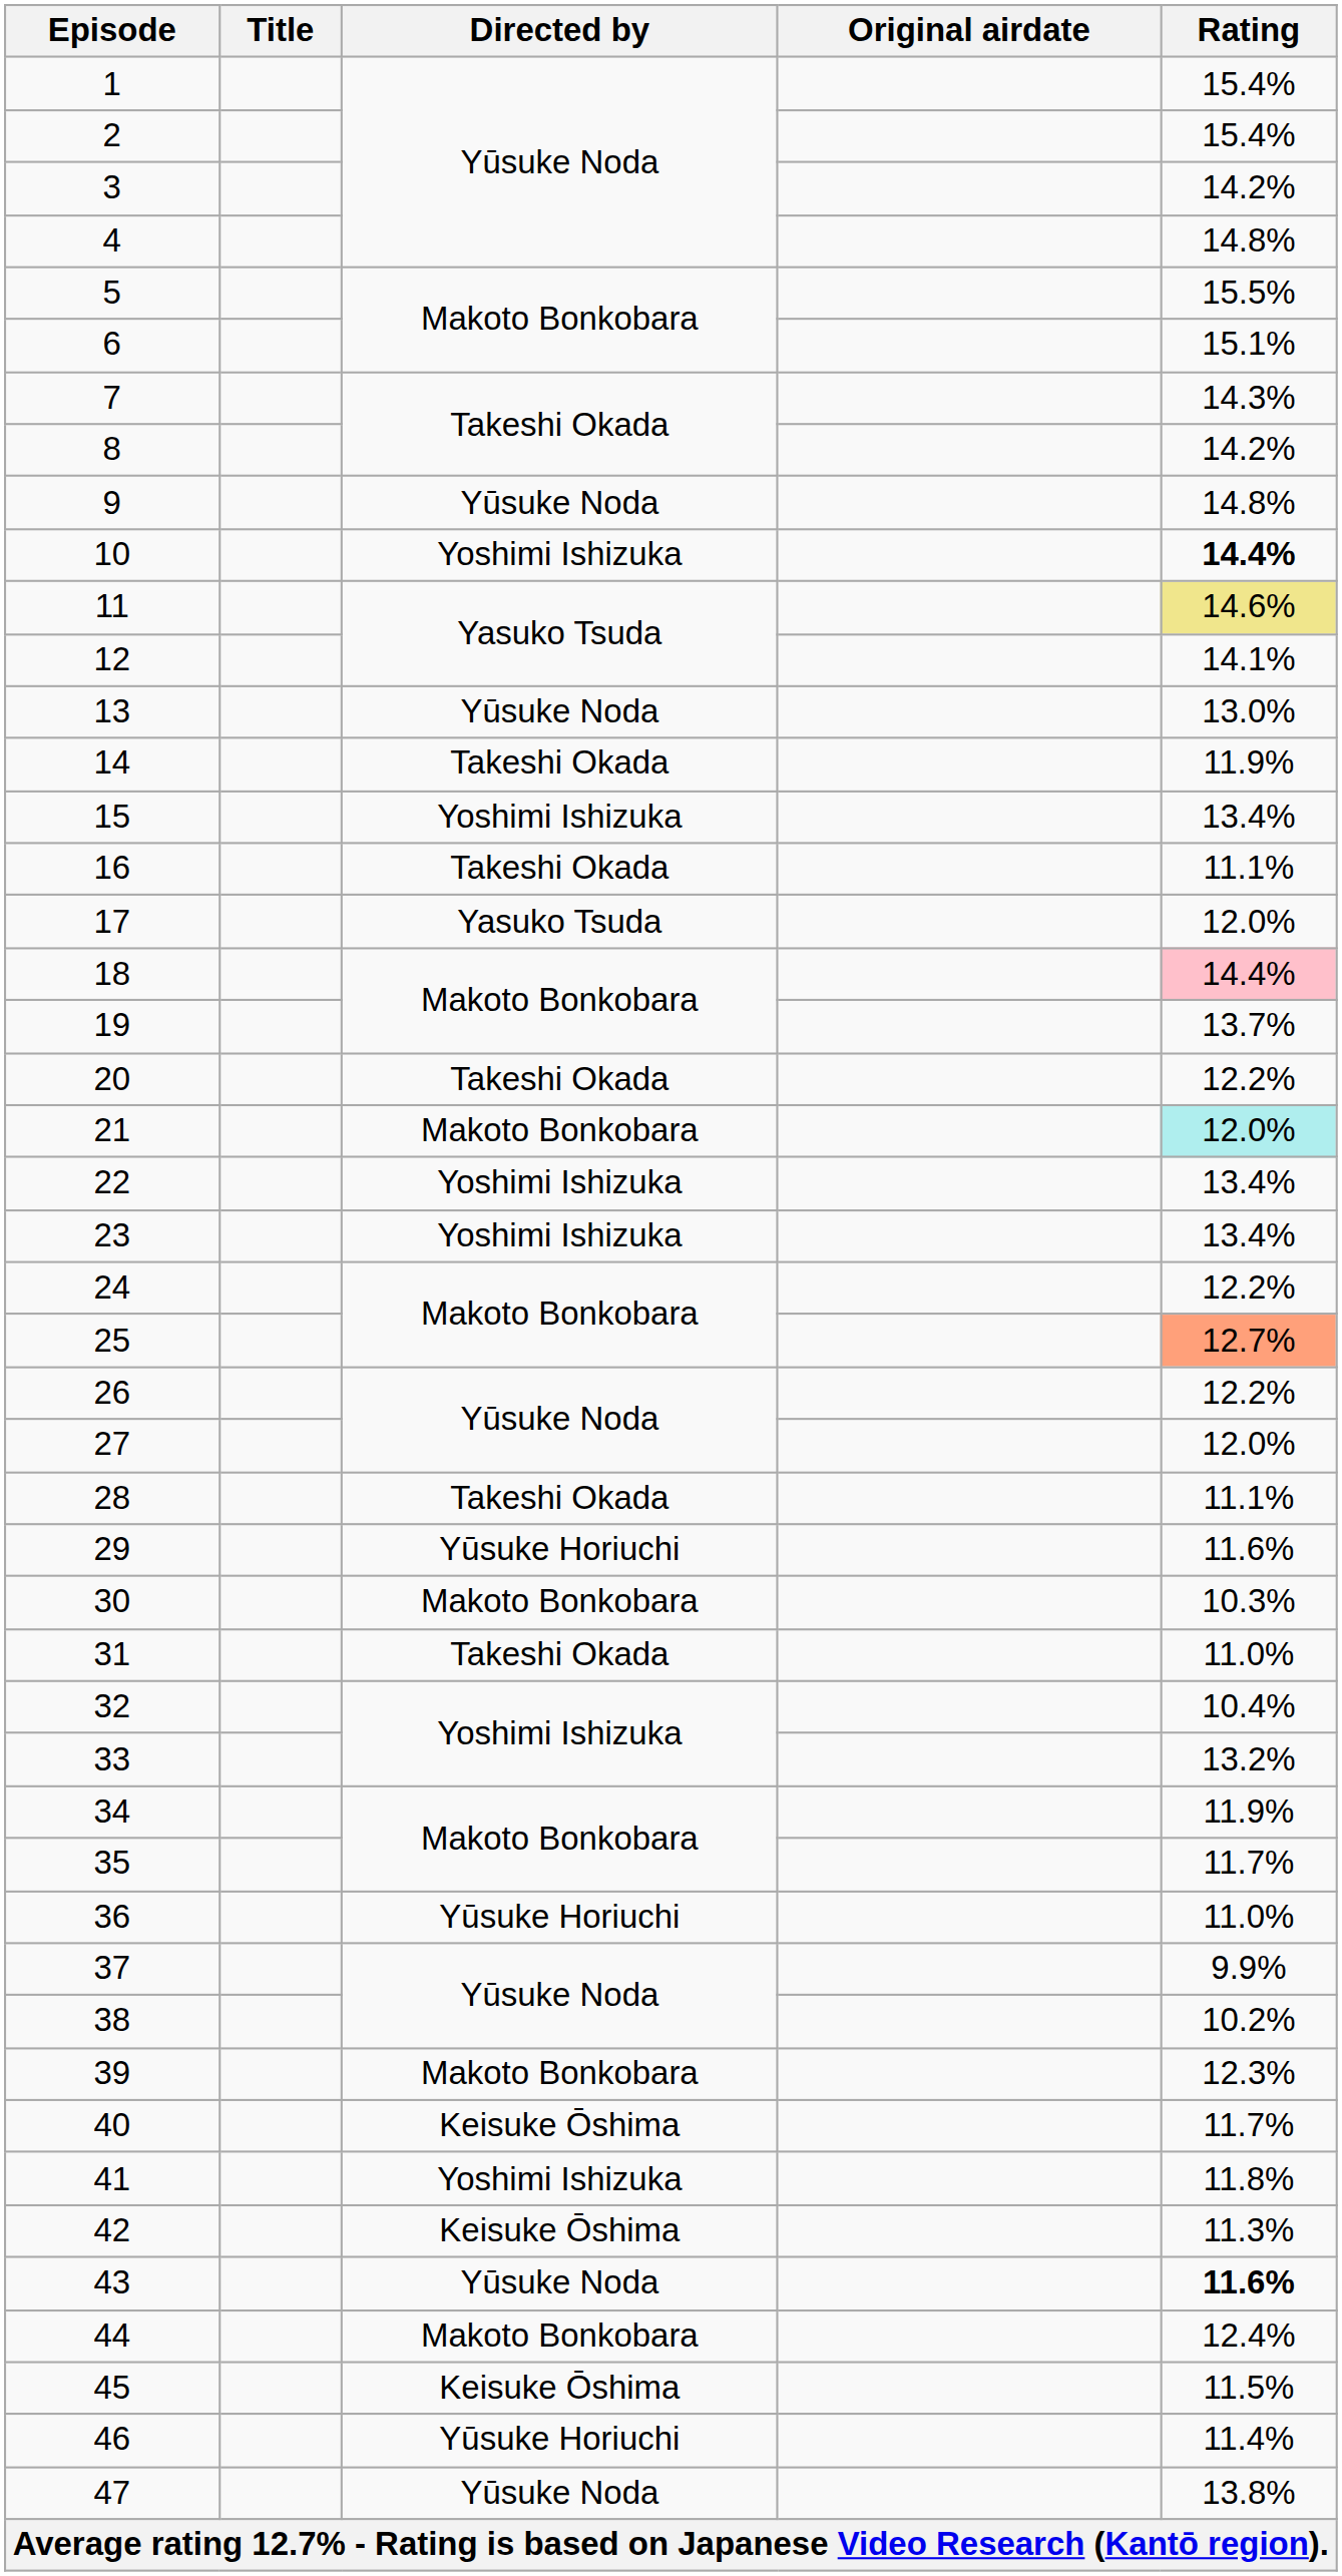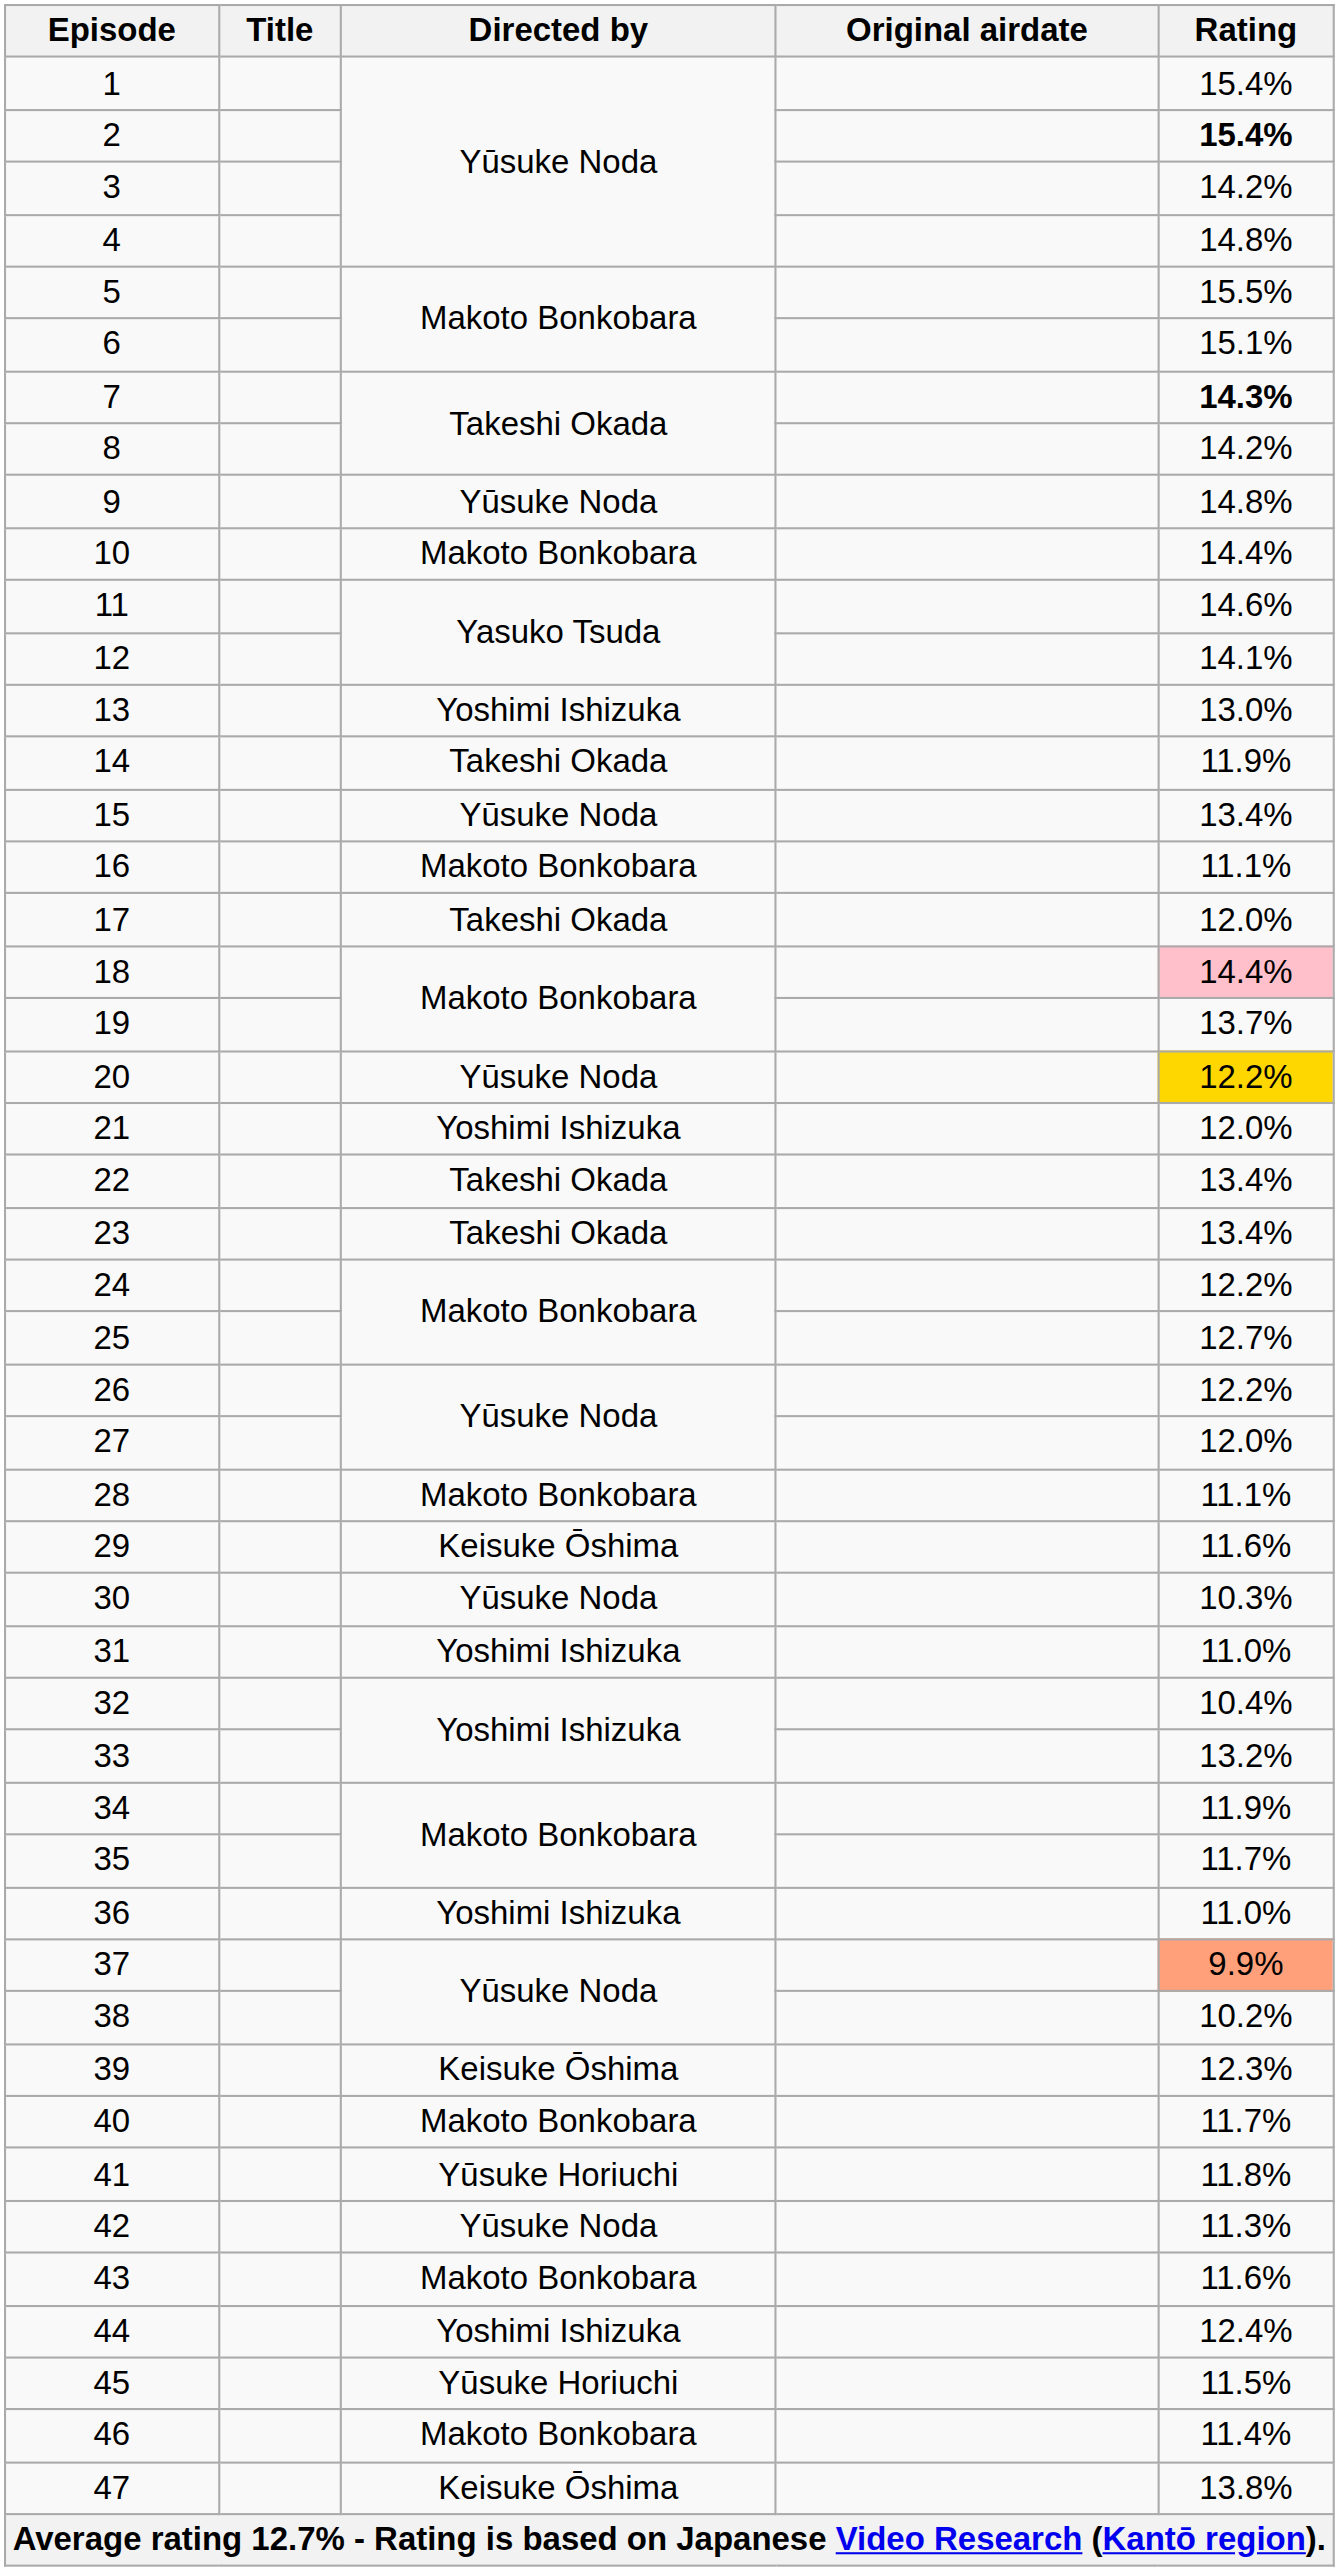2 | Rating: normal -> bold
7 | Rating: normal -> bold
10 | Directed by: Yoshimi Ishizuka -> Makoto Bonkobara
10 | Rating: bold -> normal
11 | Rating: khaki background -> no background
13 | Directed by: Yūsuke Noda -> Yoshimi Ishizuka
15 | Directed by: Yoshimi Ishizuka -> Yūsuke Noda
16 | Directed by: Takeshi Okada -> Makoto Bonkobara
17 | Directed by: Yasuko Tsuda -> Takeshi Okada
20 | Directed by: Takeshi Okada -> Yūsuke Noda
20 | Rating: no background -> gold background
21 | Directed by: Makoto Bonkobara -> Yoshimi Ishizuka
21 | Rating: paleturquoise background -> no background
22 | Directed by: Yoshimi Ishizuka -> Takeshi Okada
23 | Directed by: Yoshimi Ishizuka -> Takeshi Okada
25 | Rating: lightsalmon background -> no background
28 | Directed by: Takeshi Okada -> Makoto Bonkobara
29 | Directed by: Yūsuke Horiuchi -> Keisuke Ōshima
30 | Directed by: Makoto Bonkobara -> Yūsuke Noda
31 | Directed by: Takeshi Okada -> Yoshimi Ishizuka
36 | Directed by: Yūsuke Horiuchi -> Yoshimi Ishizuka
37 | Rating: no background -> lightsalmon background
39 | Directed by: Makoto Bonkobara -> Keisuke Ōshima
40 | Directed by: Keisuke Ōshima -> Makoto Bonkobara
41 | Directed by: Yoshimi Ishizuka -> Yūsuke Horiuchi
42 | Directed by: Keisuke Ōshima -> Yūsuke Noda
43 | Directed by: Yūsuke Noda -> Makoto Bonkobara
43 | Rating: bold -> normal
44 | Directed by: Makoto Bonkobara -> Yoshimi Ishizuka
45 | Directed by: Keisuke Ōshima -> Yūsuke Horiuchi
46 | Directed by: Yūsuke Horiuchi -> Makoto Bonkobara
47 | Directed by: Yūsuke Noda -> Keisuke Ōshima
